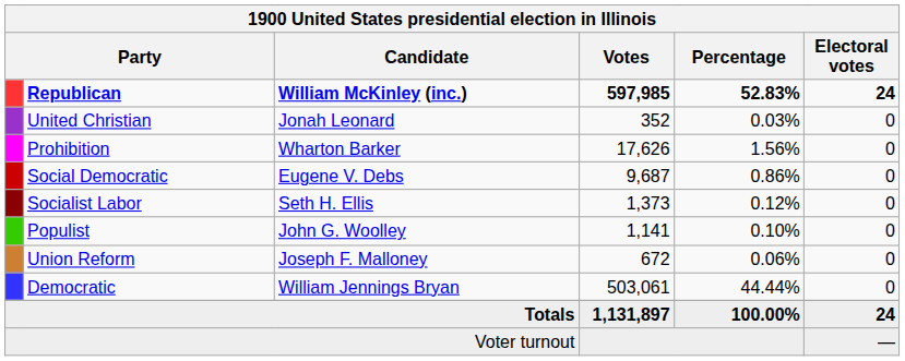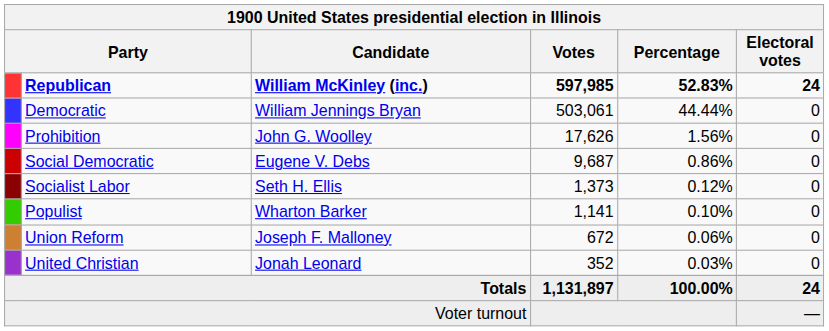rows swapped: Democratic <-> United Christian
Prohibition | Candidate: Wharton Barker -> John G. Woolley
Populist | Candidate: John G. Woolley -> Wharton Barker
